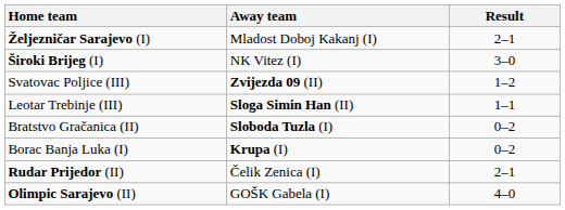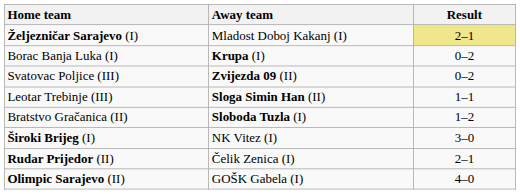Željezničar Sarajevo (I) | Result: no background -> khaki background
rows swapped: Široki Brijeg (I) <-> Borac Banja Luka (I)
Svatovac Poljice (III) | Result: 1–2 -> 0–2
Bratstvo Gračanica (II) | Result: 0–2 -> 1–2
